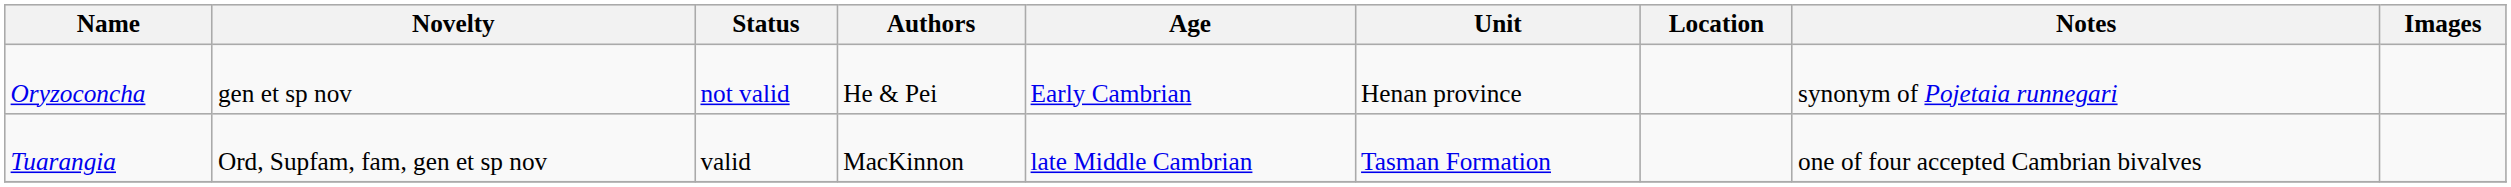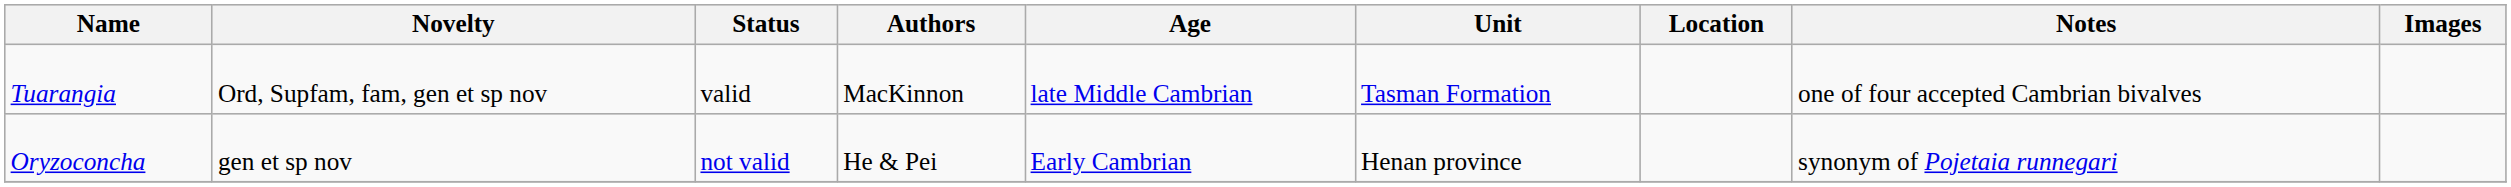rows swapped: Oryzoconcha <-> Tuarangia
